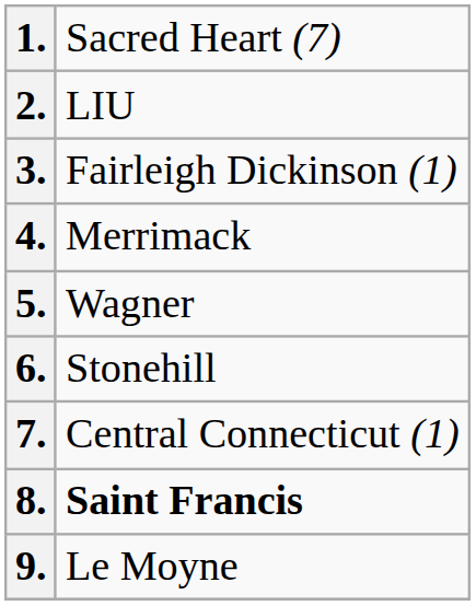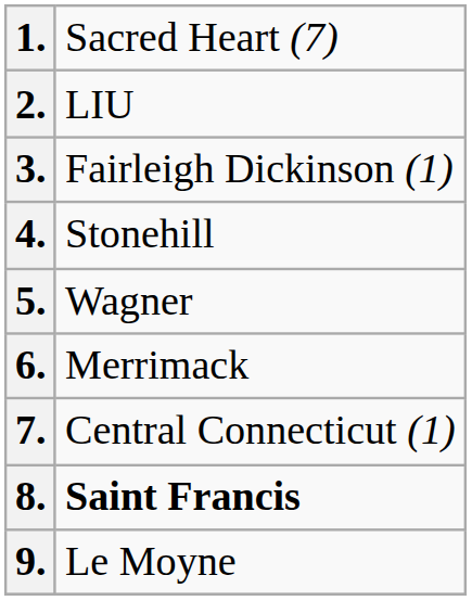4. | column 2: Merrimack -> Stonehill
6. | column 2: Stonehill -> Merrimack
